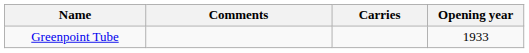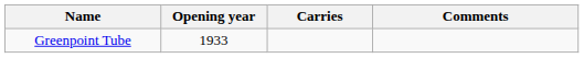columns swapped: Opening year <-> Comments
